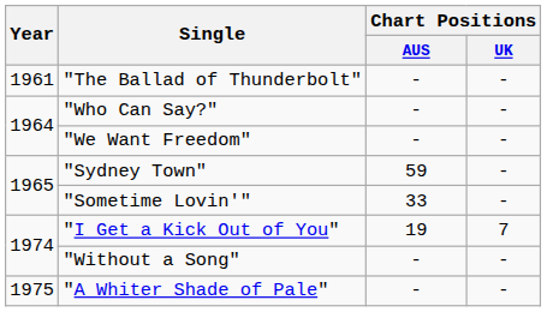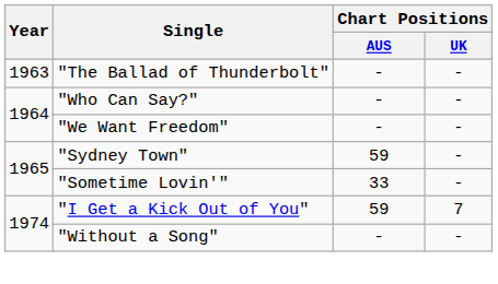"The Ballad of Thunderbolt" | Year: 1961 -> 1963
"I Get a Kick Out of You" | Chart Positions / AUS: 19 -> 59
- row: 1975 | "A Whiter Shade of Pale" | - | -
